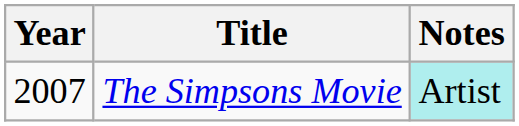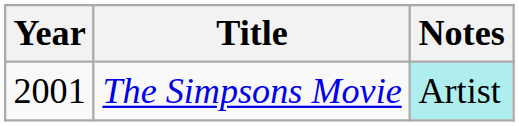The Simpsons Movie | Year: 2007 -> 2001
